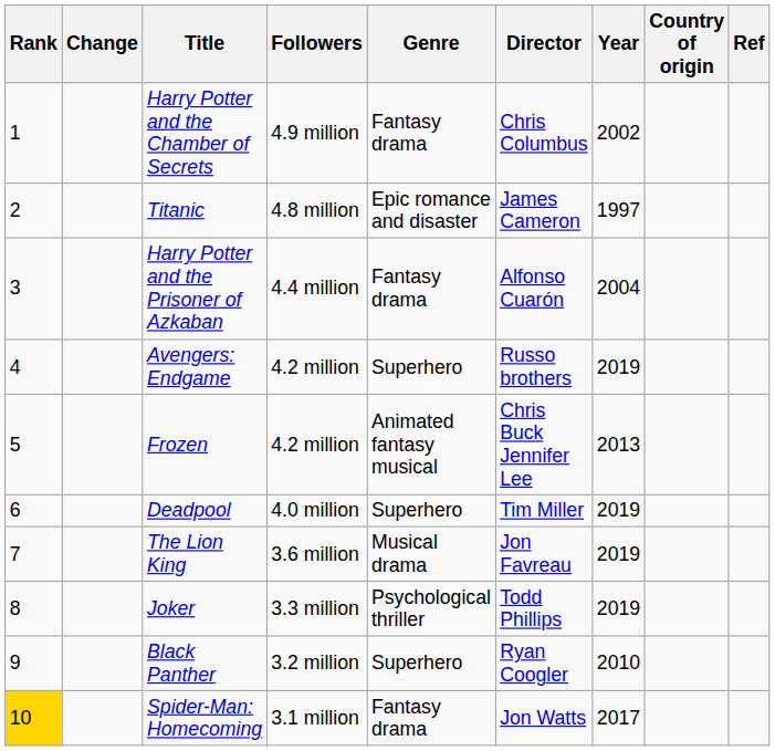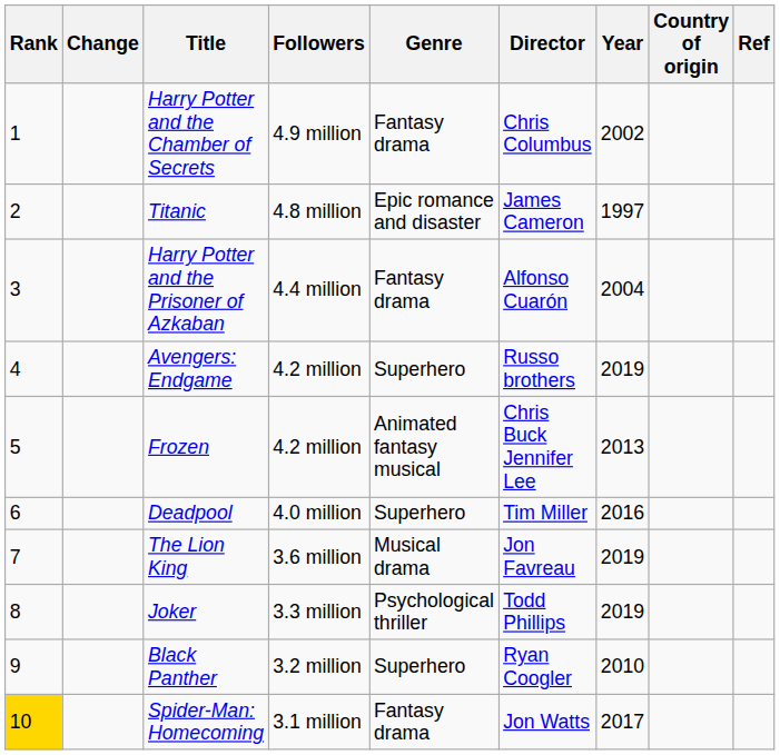Deadpool | Year: 2019 -> 2016
